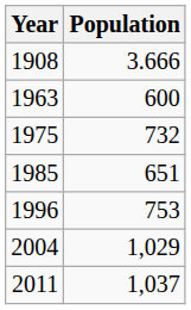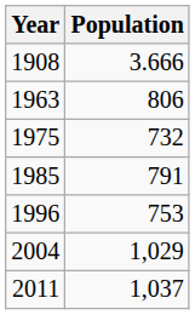1963 | Population: 600 -> 806
1985 | Population: 651 -> 791
